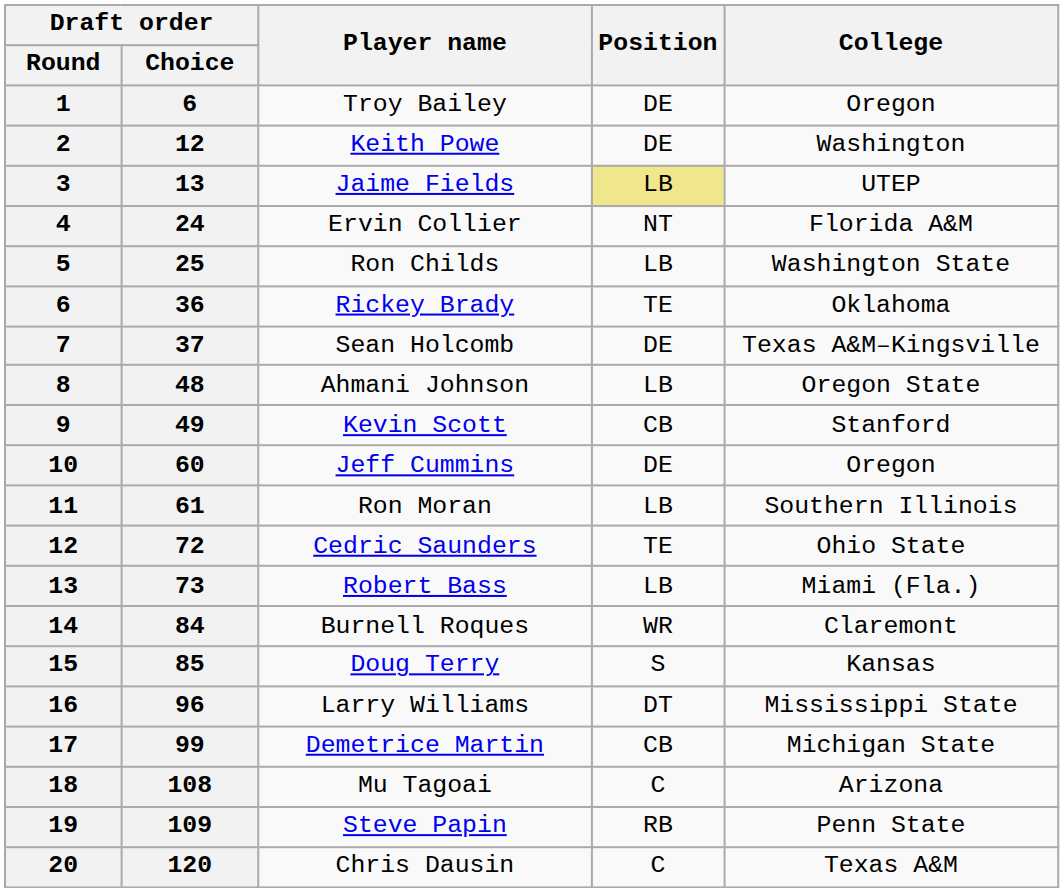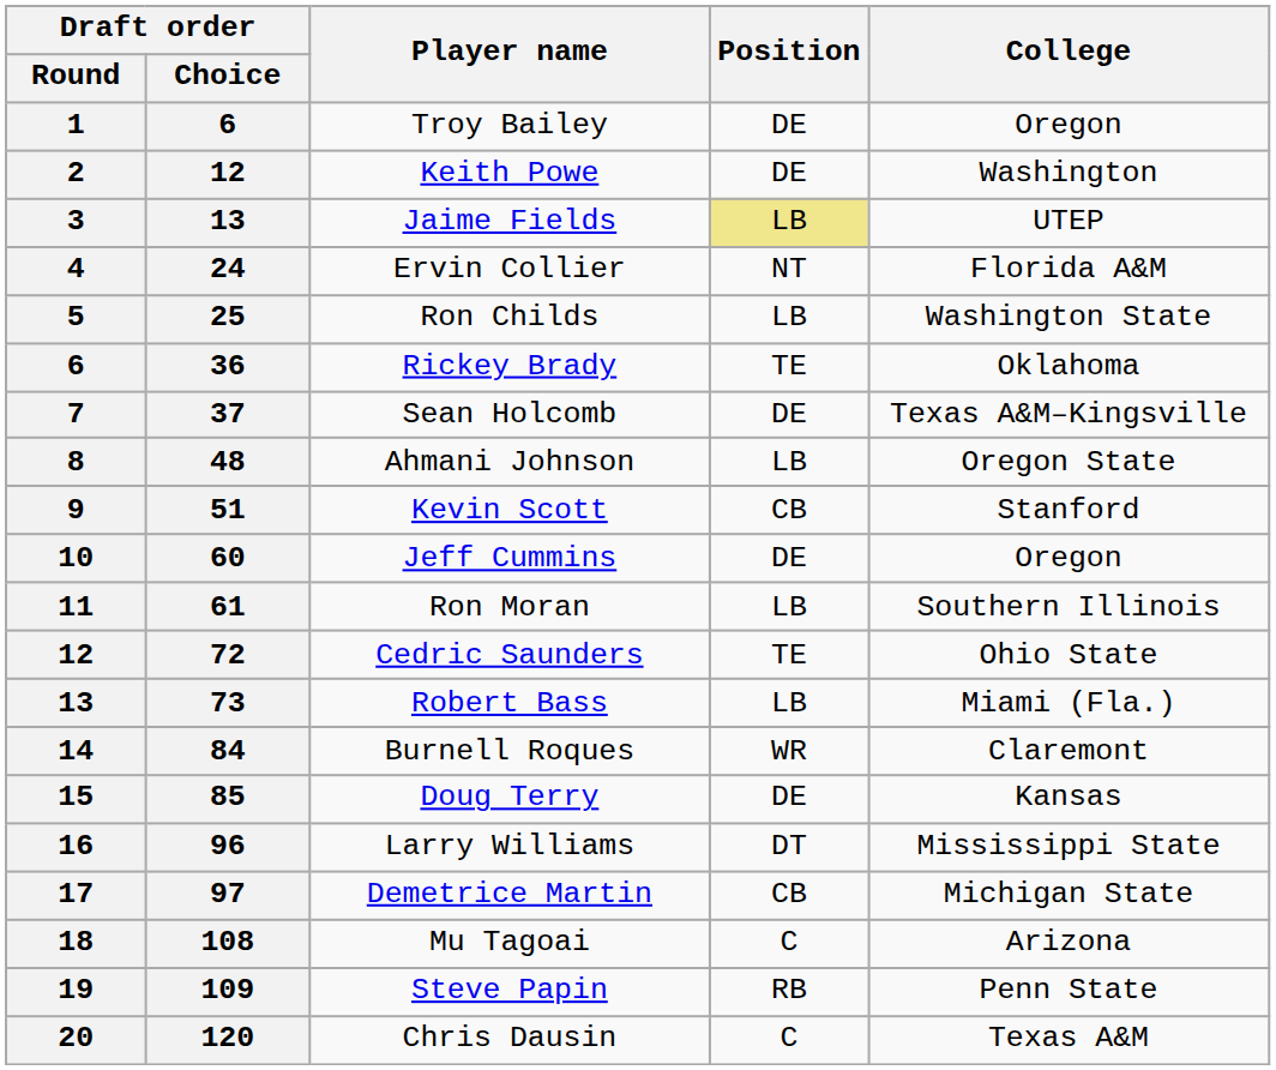Kevin Scott | Draft order / Choice: 49 -> 51
Doug Terry | Position: S -> DE
Demetrice Martin | Draft order / Choice: 99 -> 97
